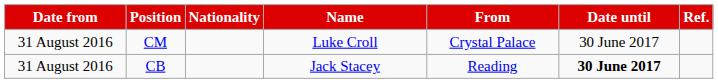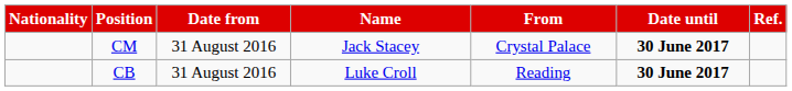columns swapped: Date from <-> Nationality
CM | Name: Luke Croll -> Jack Stacey
CM | Date until: normal -> bold
CB | Name: Jack Stacey -> Luke Croll
